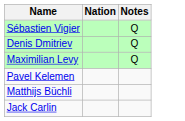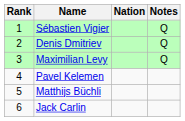+ column: Rank | 1 | 2 | 3 | 4 | 5 | 6
